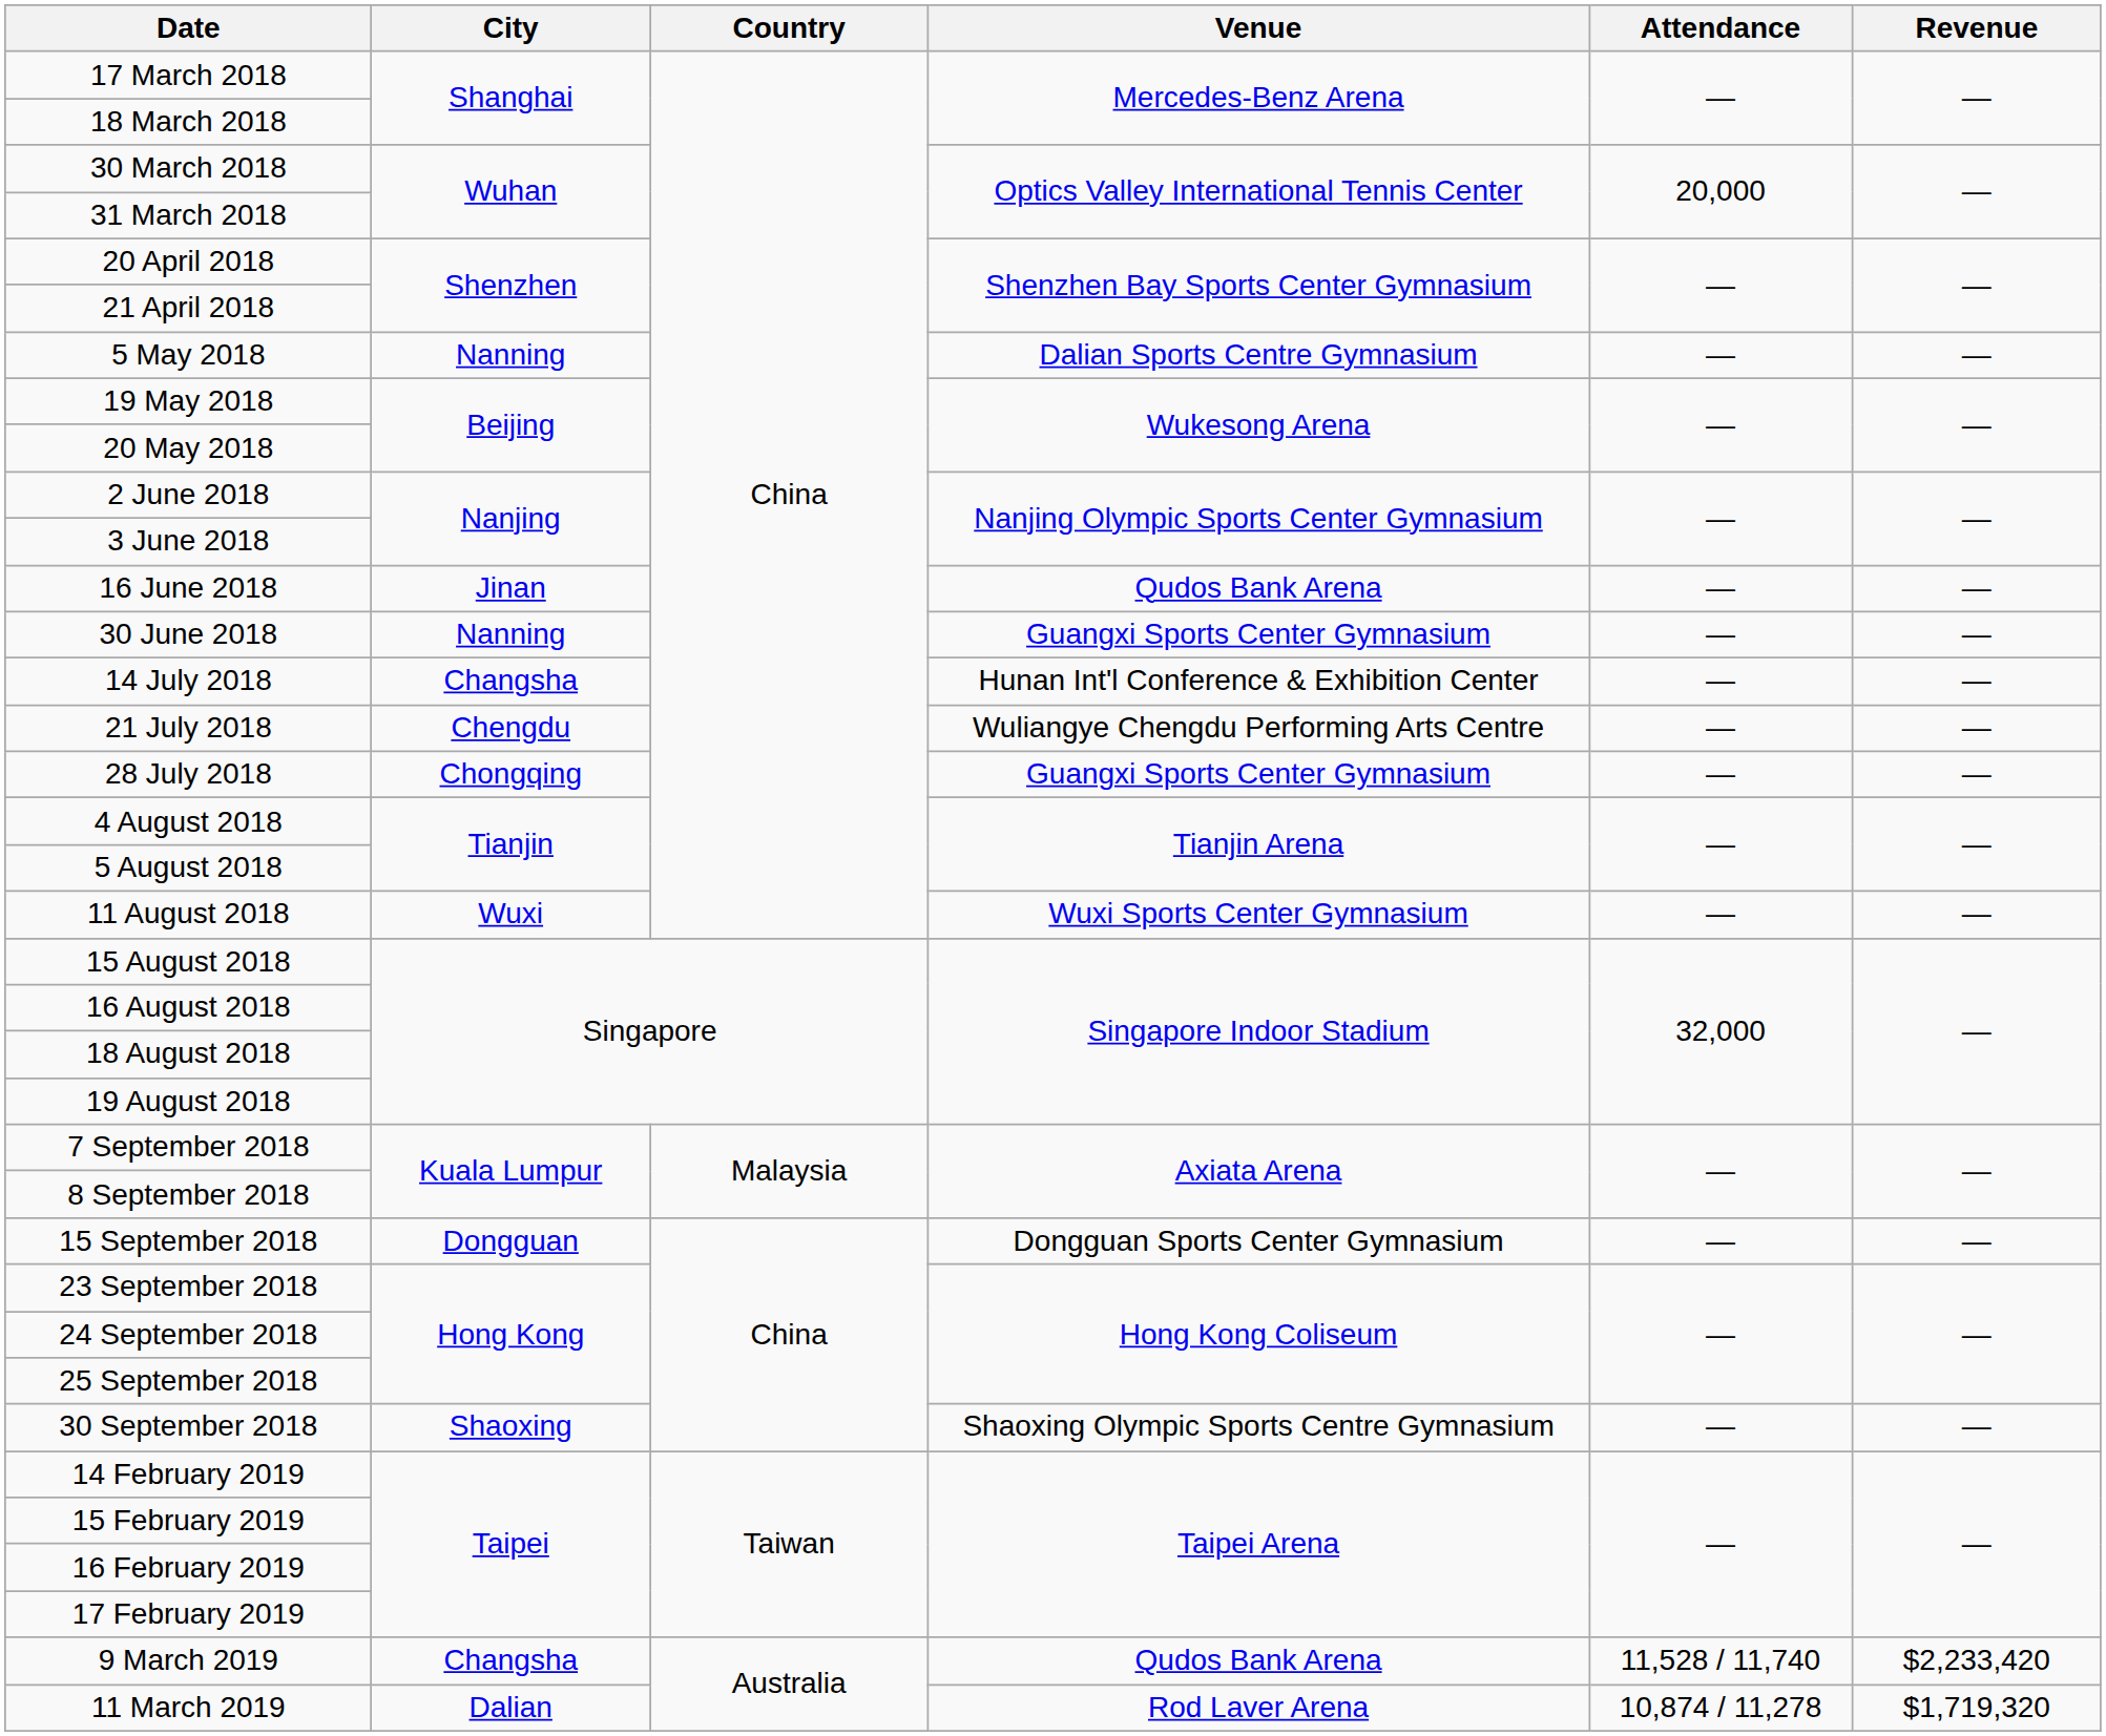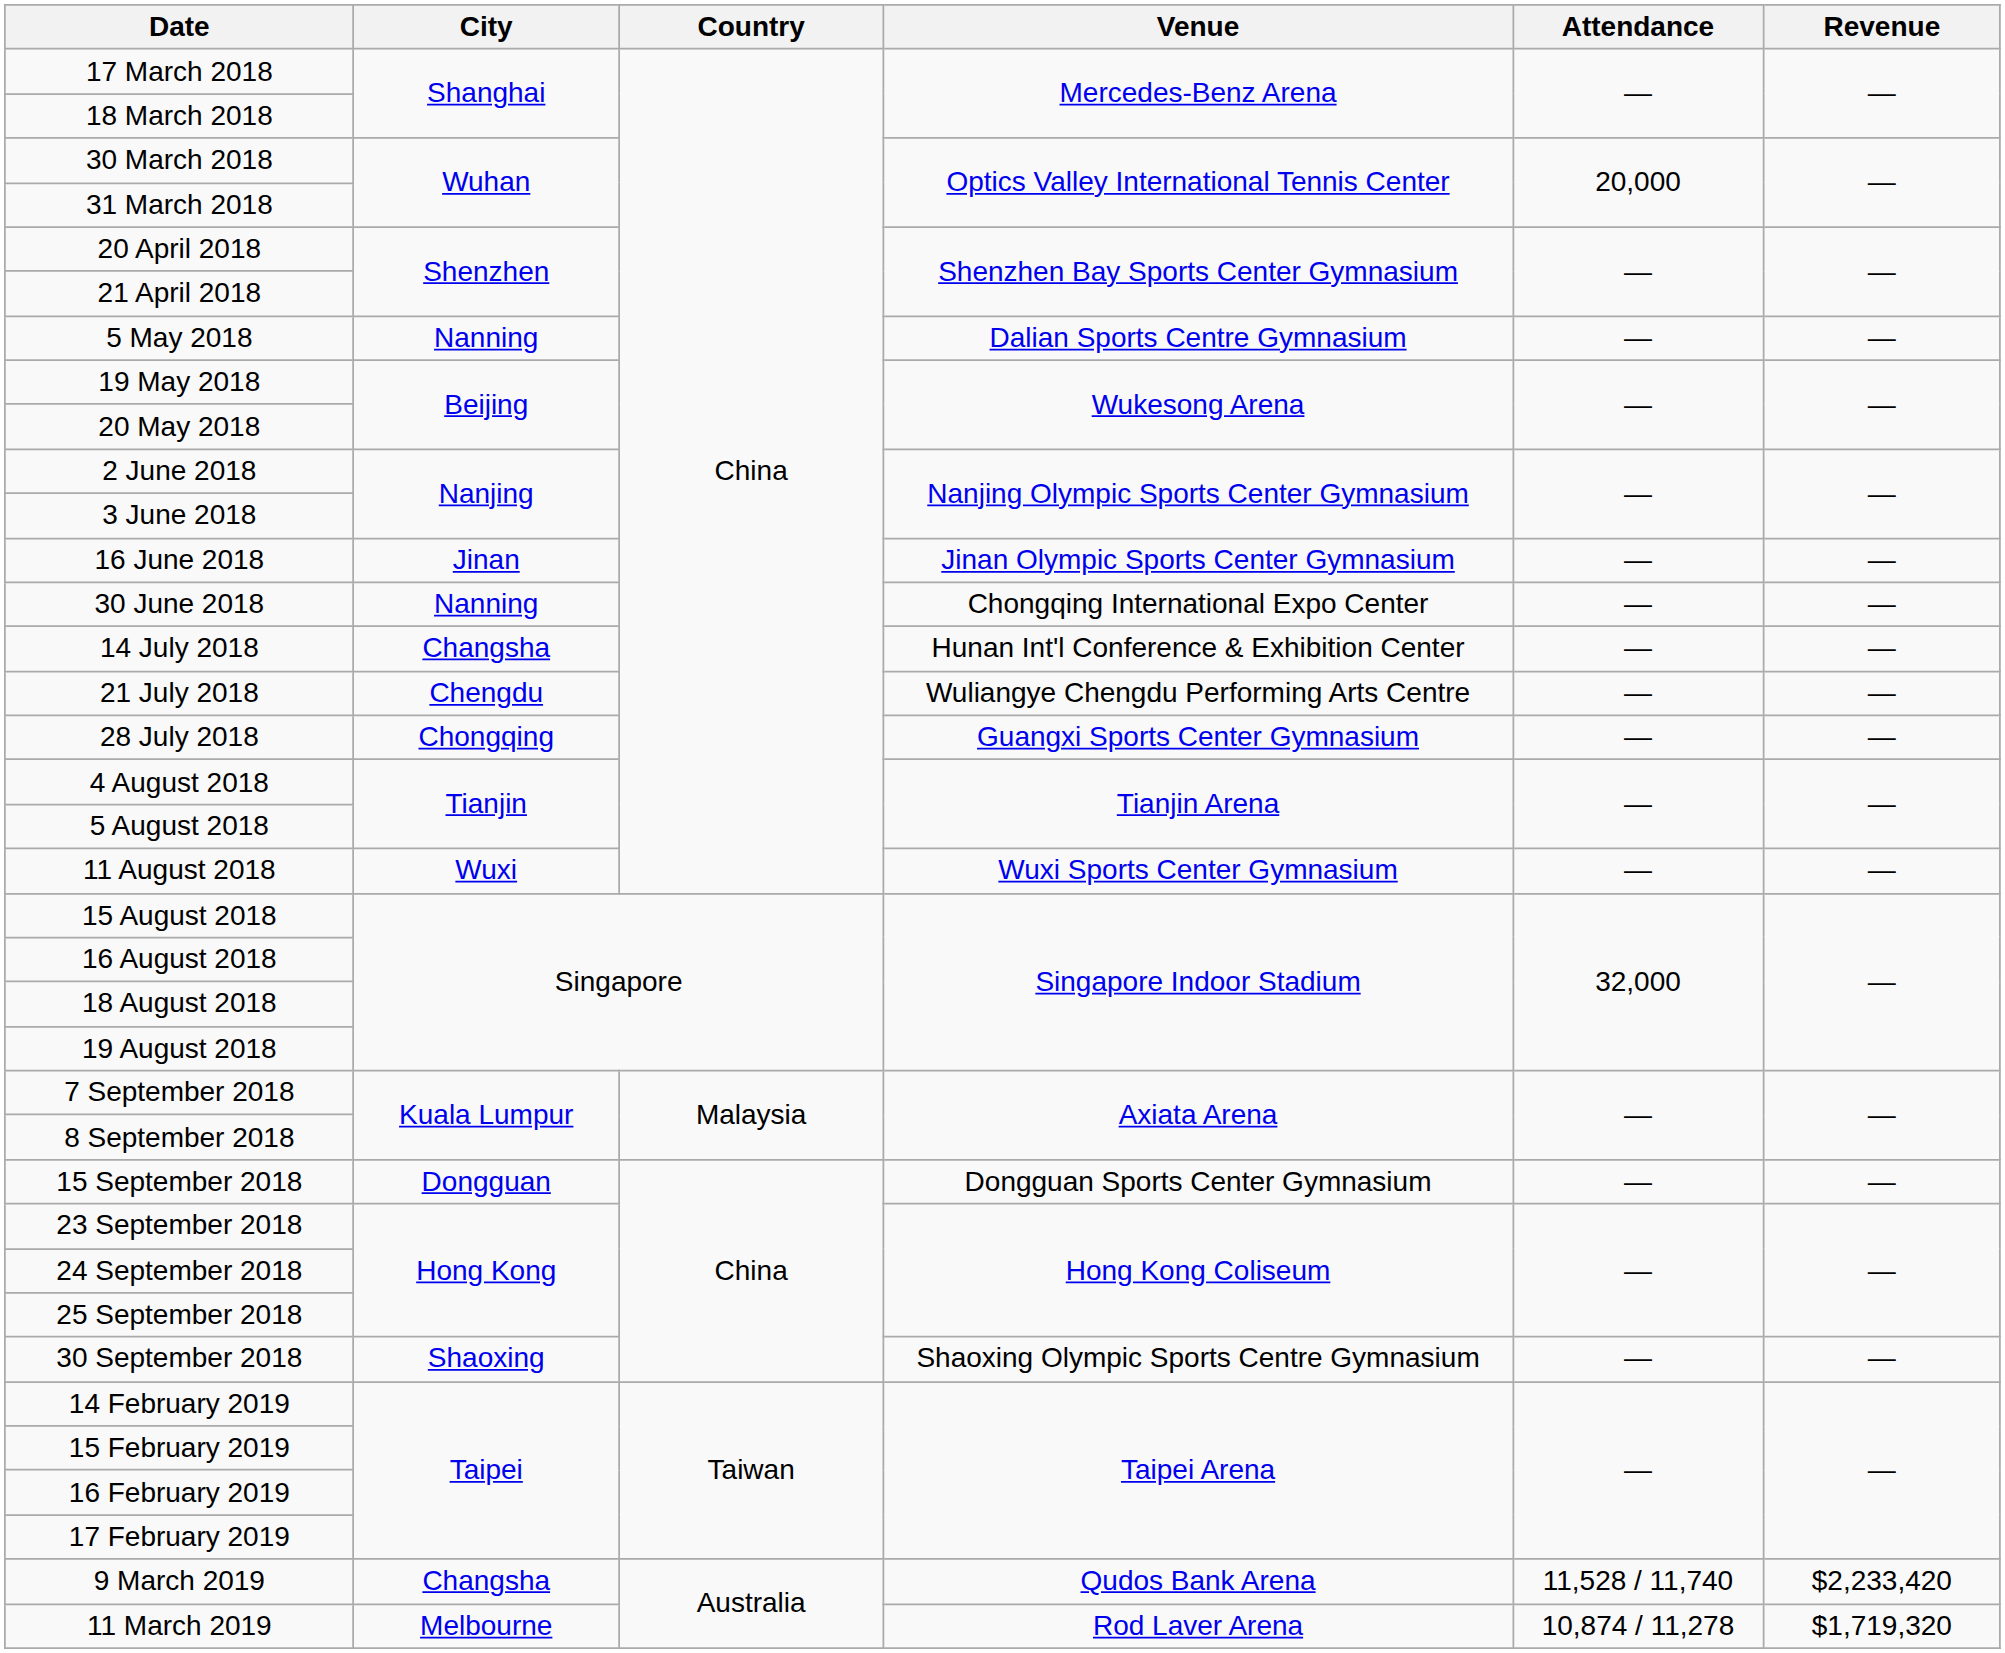16 June 2018 | Venue: Qudos Bank Arena -> Jinan Olympic Sports Center Gymnasium
30 June 2018 | Venue: Guangxi Sports Center Gymnasium -> Chongqing International Expo Center
11 March 2019 | City: Dalian -> Melbourne
